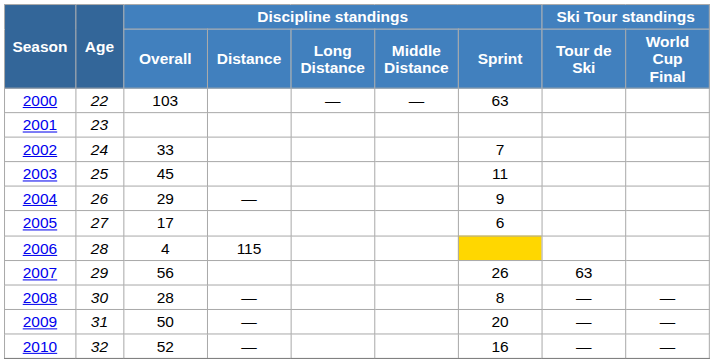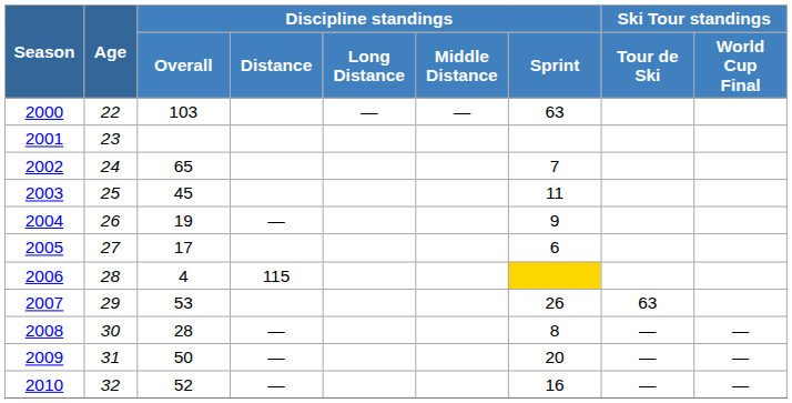2002 | Discipline standings / Overall: 33 -> 65
2004 | Discipline standings / Overall: 29 -> 19
2007 | Discipline standings / Overall: 56 -> 53
